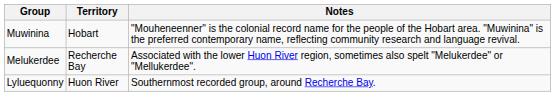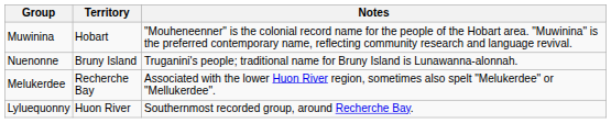+ row: Nuenonne | Bruny Island | Truganini's people; traditional name for Bruny Island is Lunawanna-alonnah.
